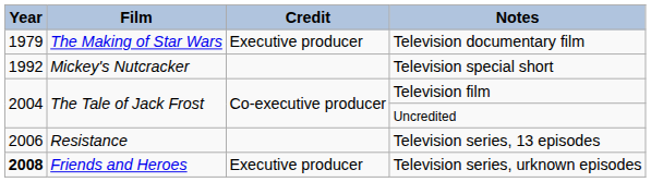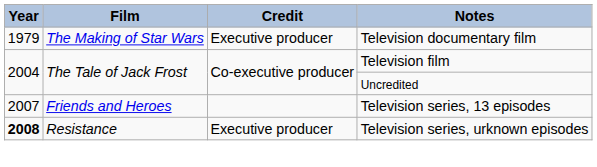- row: 1992 | Mickey's Nutcracker | Television special short
Television series, 13 episodes | Year: 2006 -> 2007
Television series, 13 episodes | Film: Resistance -> Friends and Heroes
Television series, urknown episodes | Film: Friends and Heroes -> Resistance
